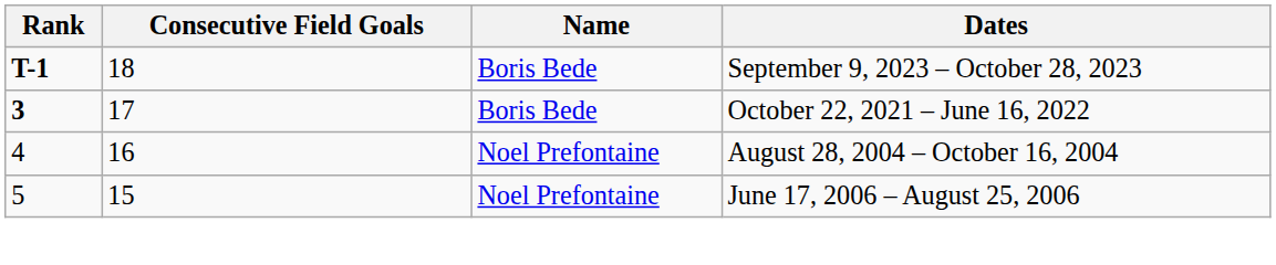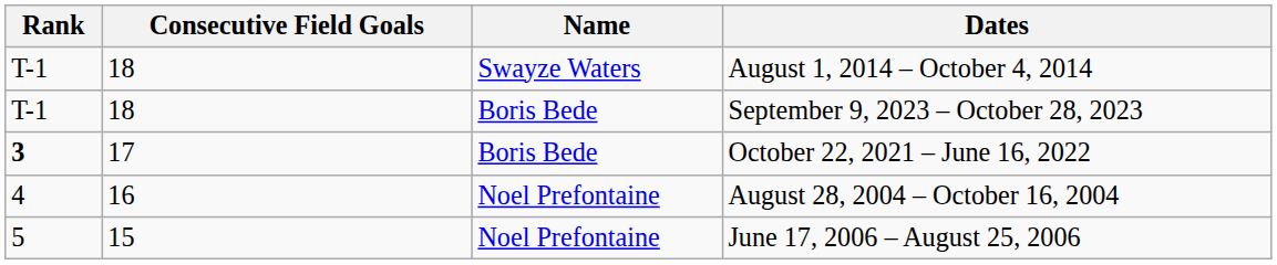+ row: T-1 | 18 | Swayze Waters | August 1, 2014 – October 4, 2014
September 9, 2023 – October 28, 2023 | Rank: bold -> normal
